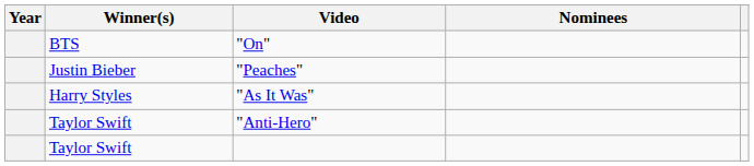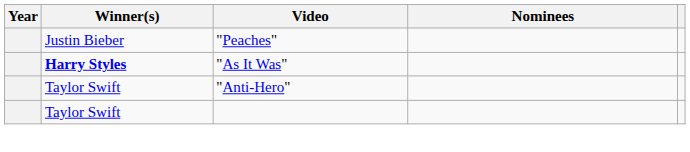- row: BTS | "On"
"As It Was" | Winner(s): normal -> bold
